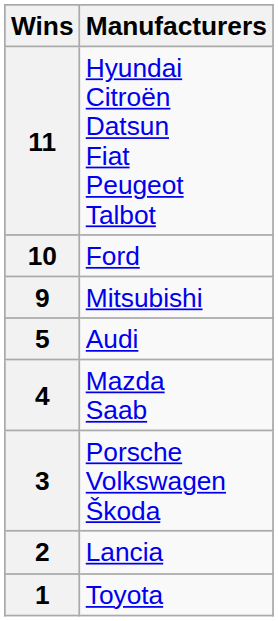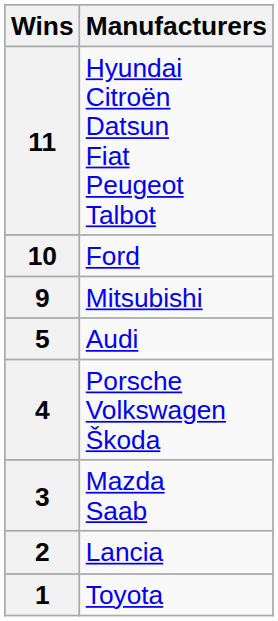4 | Manufacturers: Mazda Saab -> Porsche Volkswagen Škoda
3 | Manufacturers: Porsche Volkswagen Škoda -> Mazda Saab
